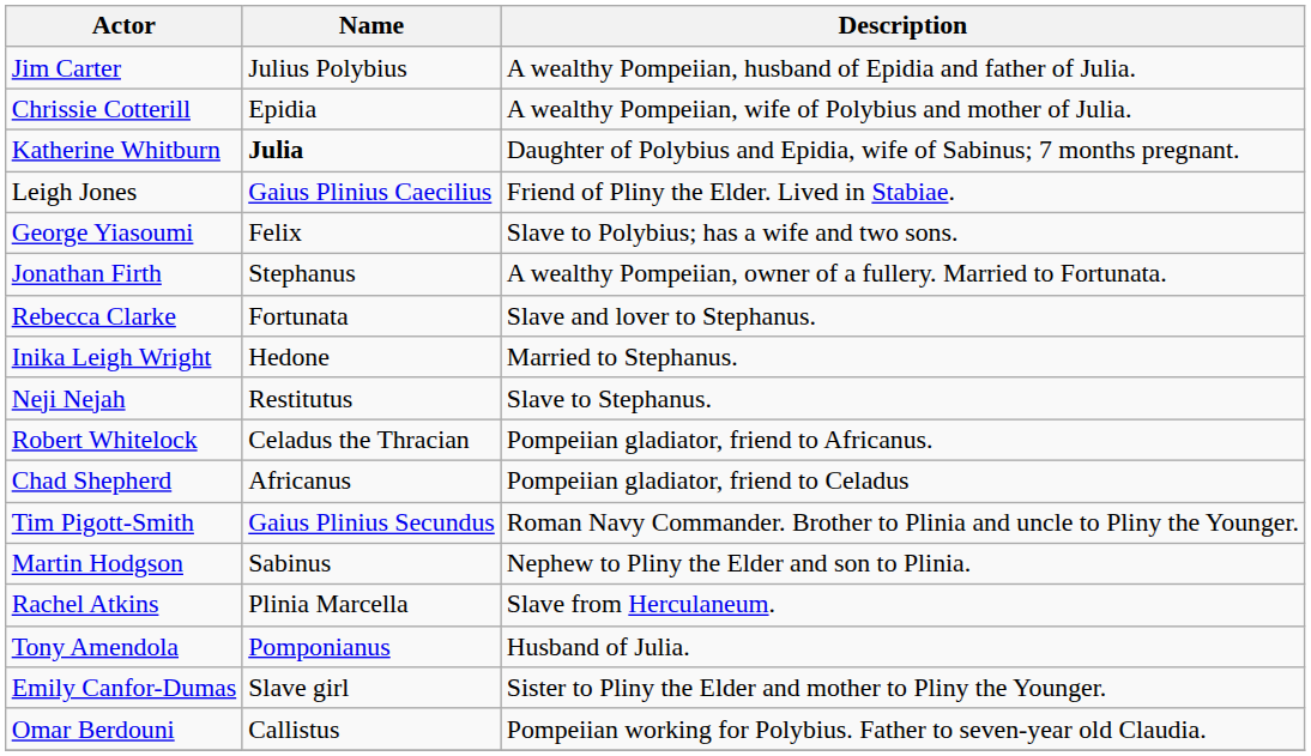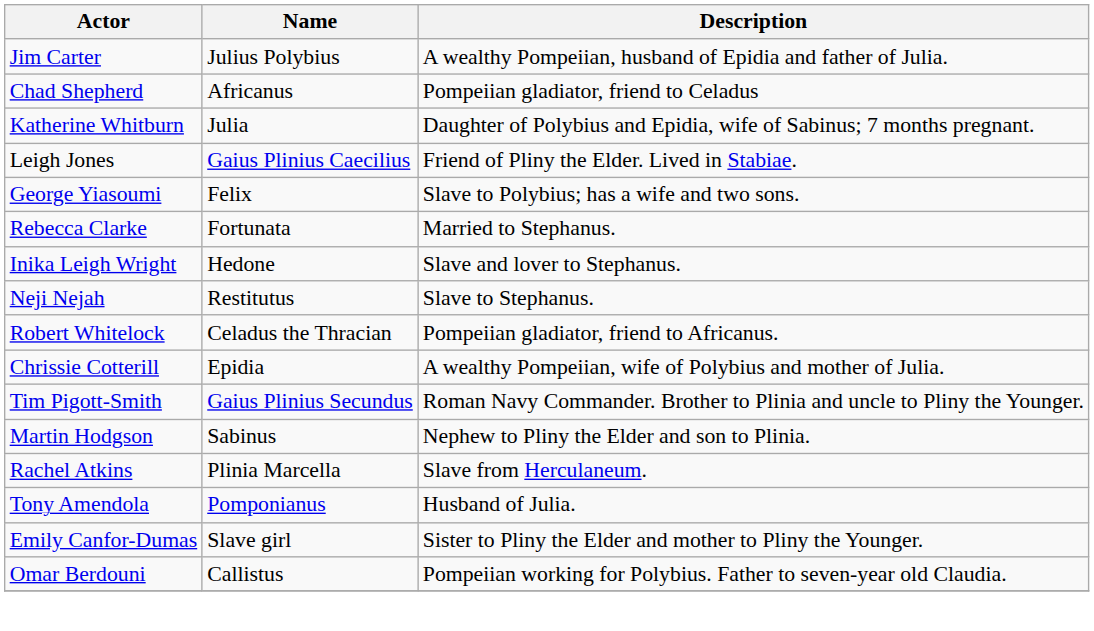rows swapped: Chrissie Cotterill <-> Chad Shepherd
Katherine Whitburn | Name: bold -> normal
- row: Jonathan Firth | Stephanus | A wealthy Pompeiian, owner of a fullery. Married to Fortunata.
Rebecca Clarke | Description: Slave and lover to Stephanus. -> Married to Stephanus.
Inika Leigh Wright | Description: Married to Stephanus. -> Slave and lover to Stephanus.
